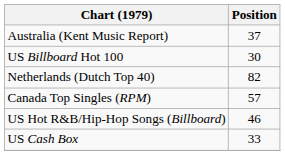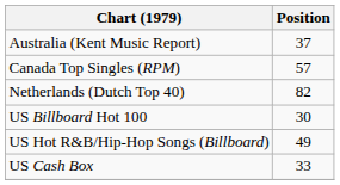rows swapped: Canada Top Singles (RPM) <-> US Billboard Hot 100
US Hot R&B/Hip-Hop Songs (Billboard) | Position: 46 -> 49
